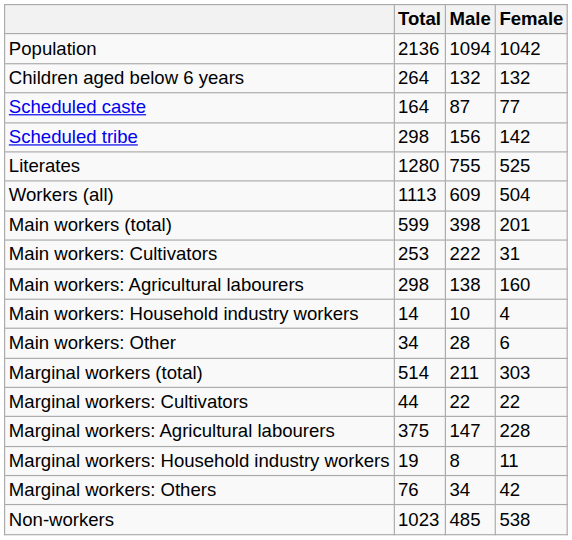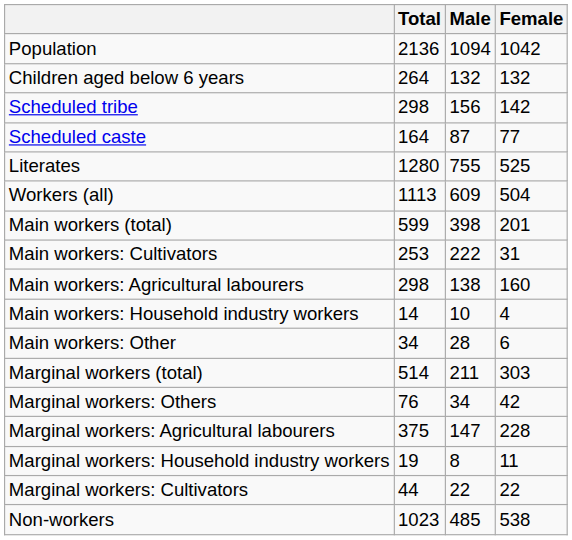rows swapped: Scheduled caste <-> Scheduled tribe
rows swapped: Marginal workers: Cultivators <-> Marginal workers: Others
